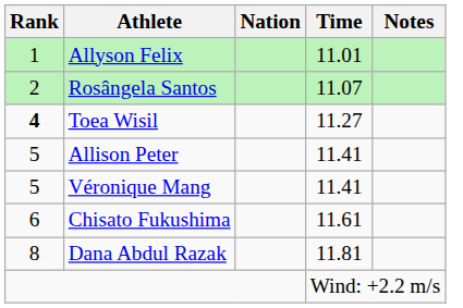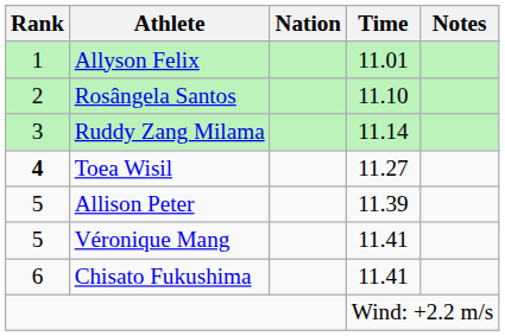Rosângela Santos | Time: 11.07 -> 11.10
+ row: 3 | Ruddy Zang Milama | 11.14
Allison Peter | Time: 11.41 -> 11.39
Chisato Fukushima | Time: 11.61 -> 11.41
- row: 8 | Dana Abdul Razak | 11.81
